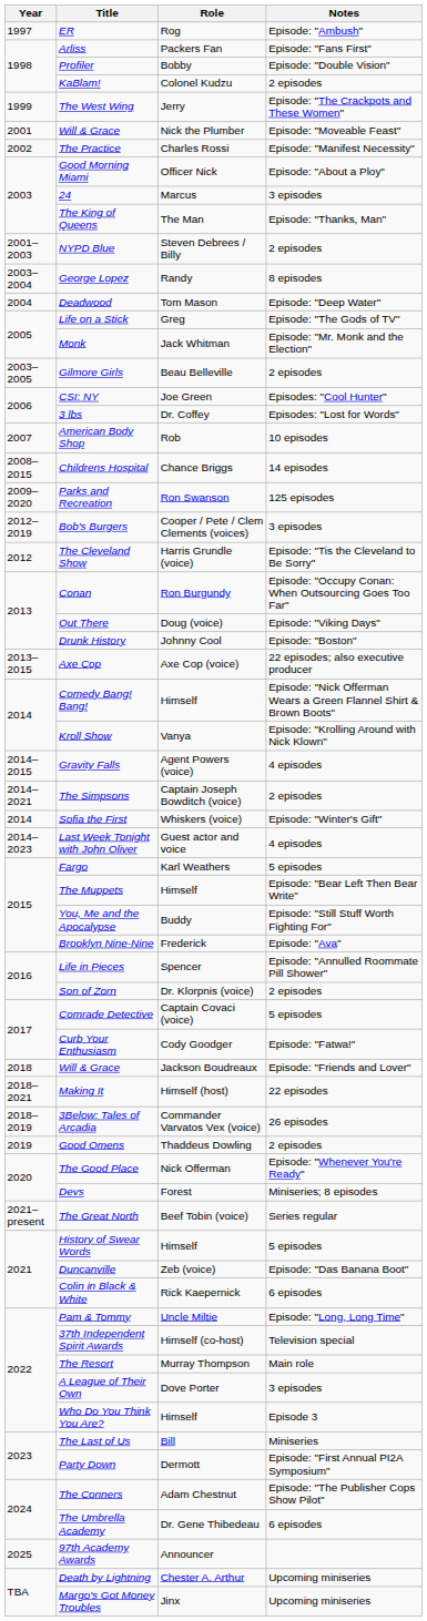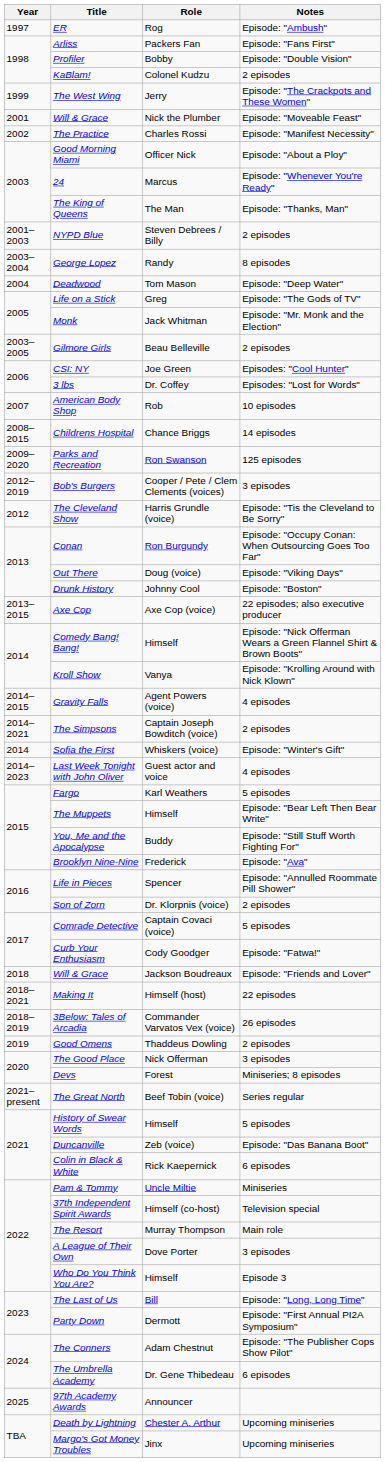24 | Notes: 3 episodes -> Episode: "Whenever You're Ready"
The Good Place | Notes: Episode: "Whenever You're Ready" -> 3 episodes
Pam & Tommy | Notes: Episode: "Long, Long Time" -> Miniseries
The Last of Us | Notes: Miniseries -> Episode: "Long, Long Time"
